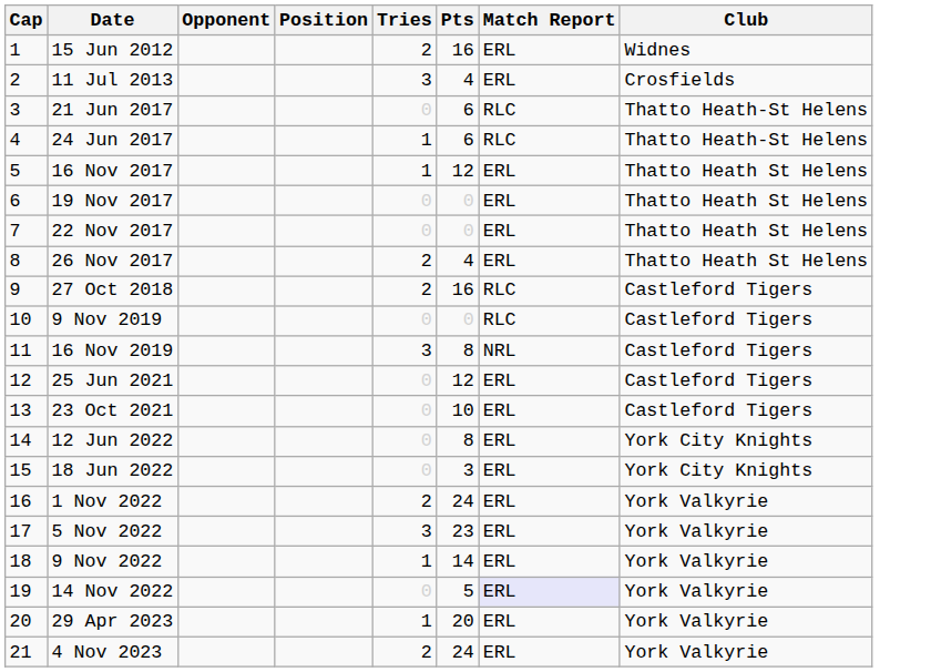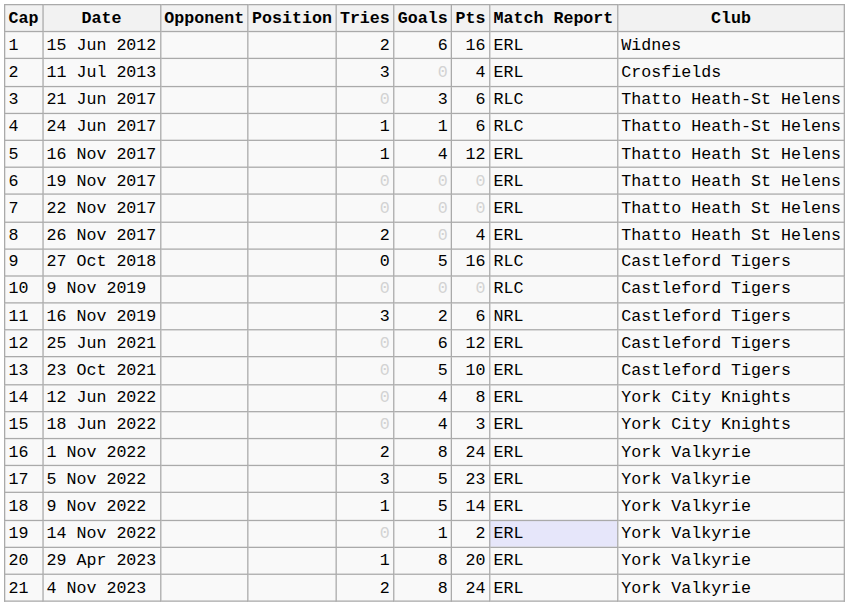+ column: Goals | 6 | 0 | 3 | 1 | 4 | 0 | 0 | 0 | 5 | 0 | 2 | 6 | 5 | 4 | 4 | 8 | 5 | 5 | 1 | 8 | 8
27 Oct 2018 | Tries: 2 -> 0
16 Nov 2019 | Pts: 8 -> 6
14 Nov 2022 | Pts: 5 -> 2
